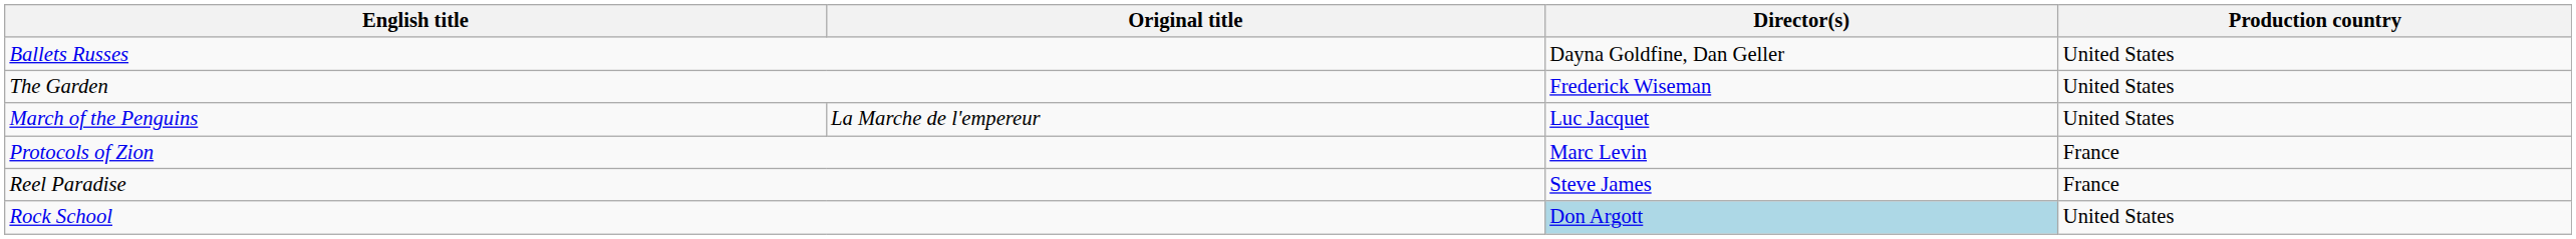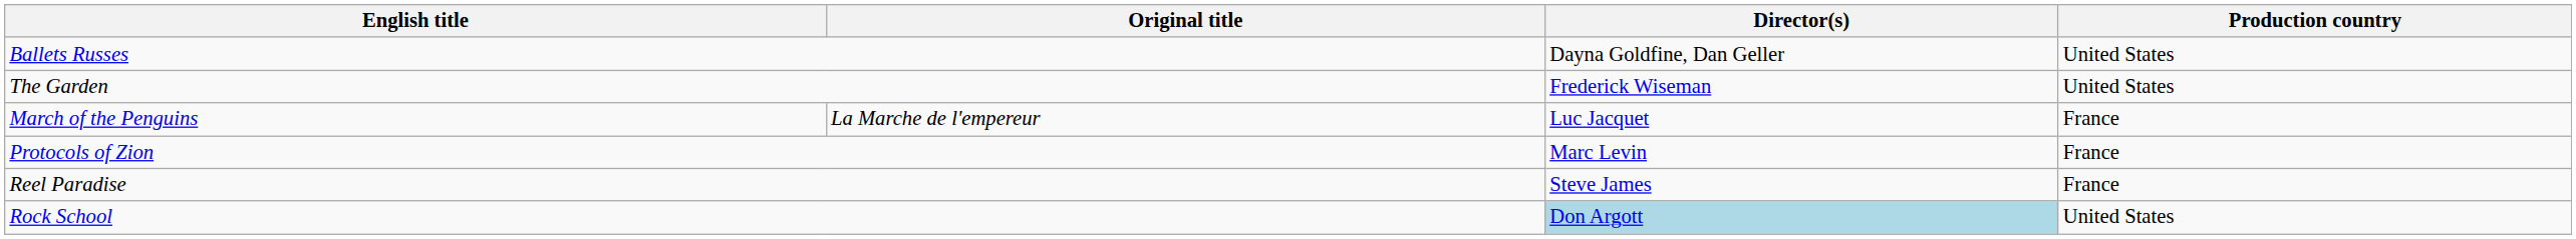March of the Penguins | Production country: United States -> France
